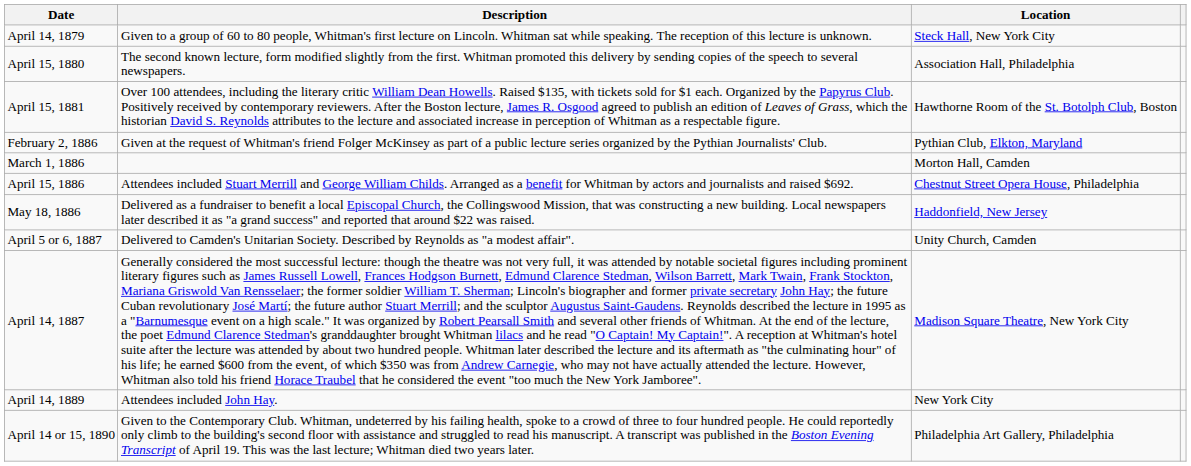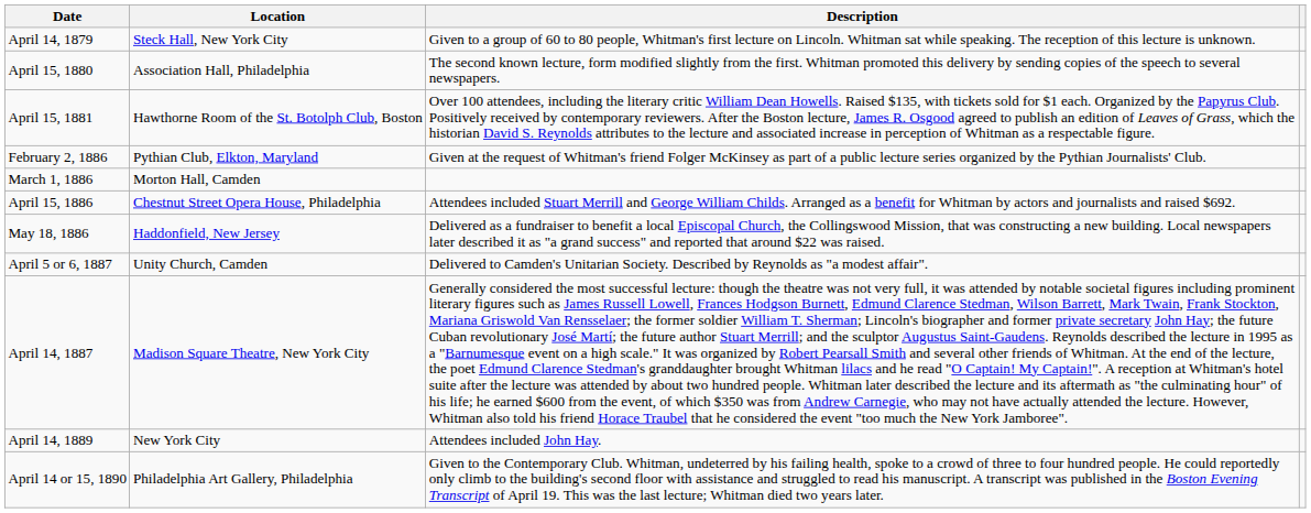columns swapped: Location <-> Description
